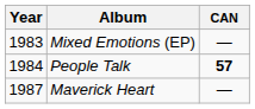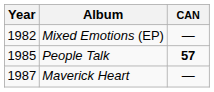Mixed Emotions (EP) | Year: 1983 -> 1982
People Talk | Year: 1984 -> 1985
